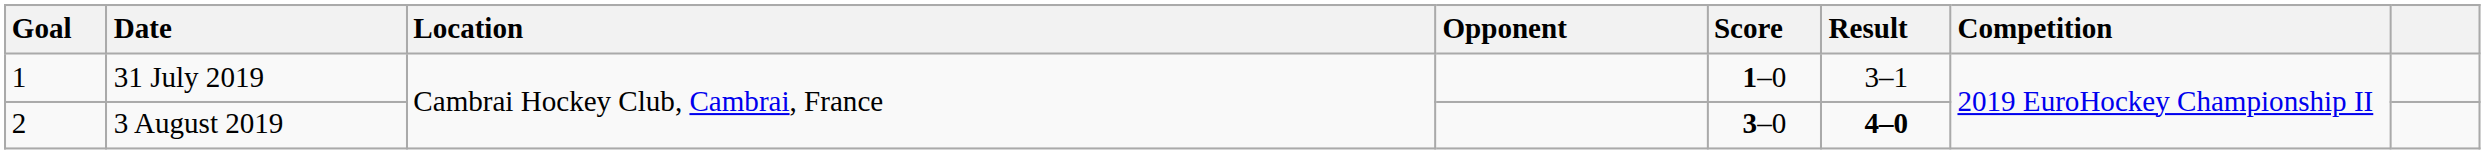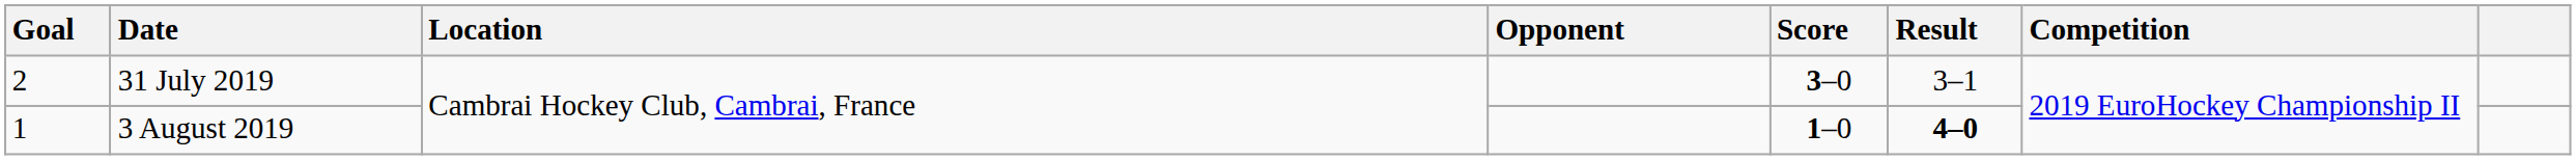31 July 2019 | Goal: 1 -> 2
31 July 2019 | Score: 1–0 -> 3–0
3 August 2019 | Goal: 2 -> 1
3 August 2019 | Score: 3–0 -> 1–0
